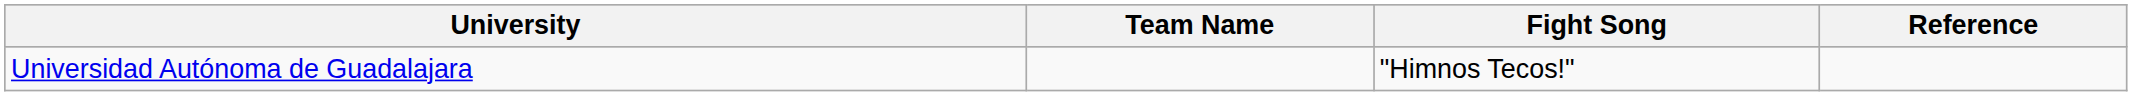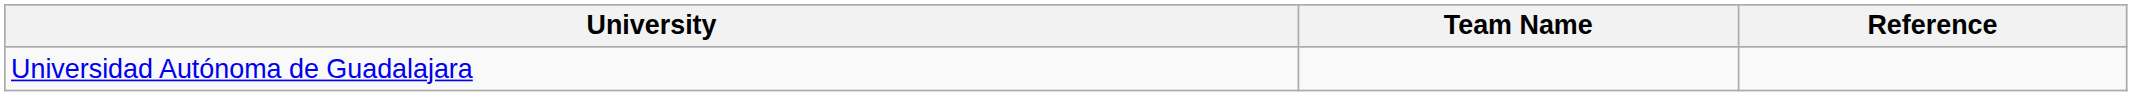- column: Fight Song | "Himnos Tecos!"
